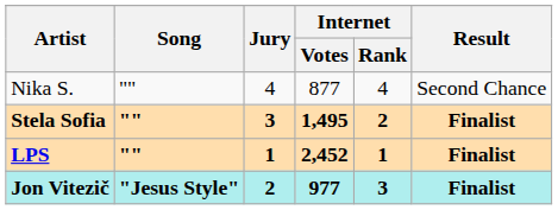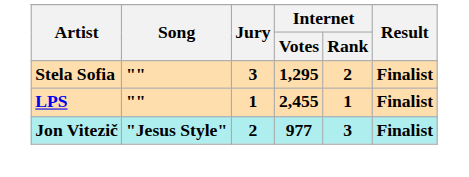- row: Nika S. | "" | 4 | 877 | 4 | Second Chance
Stela Sofia | Internet / Votes: 1,495 -> 1,295
LPS | Internet / Votes: 2,452 -> 2,455
